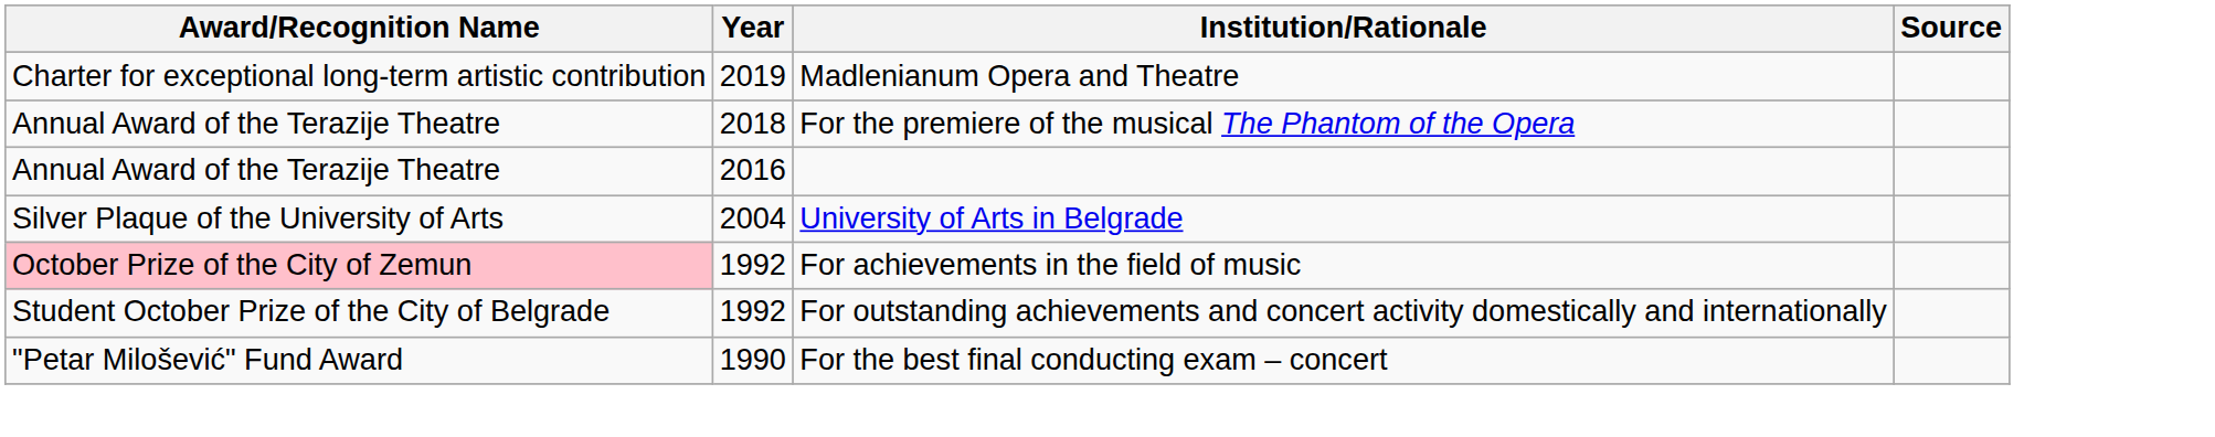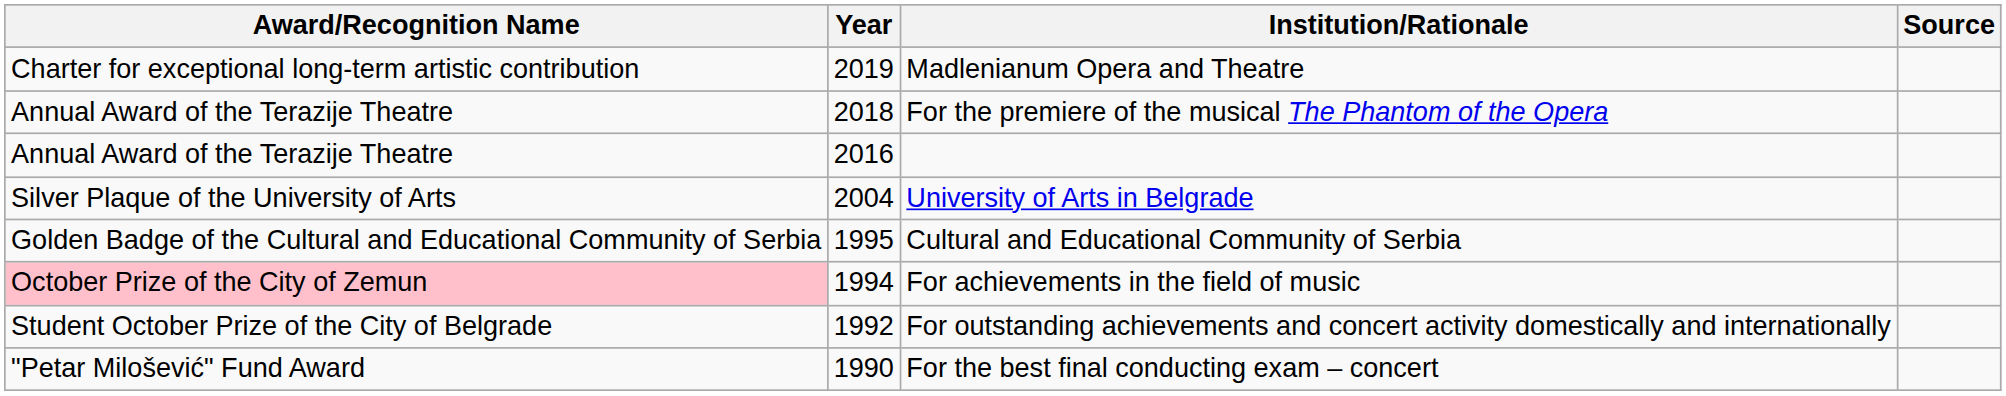+ row: Golden Badge of the Cultural and Educational Community of Serbia | 1995 | Cultural and Educational Community of Serbia
For achievements in the field of music | Year: 1992 -> 1994
